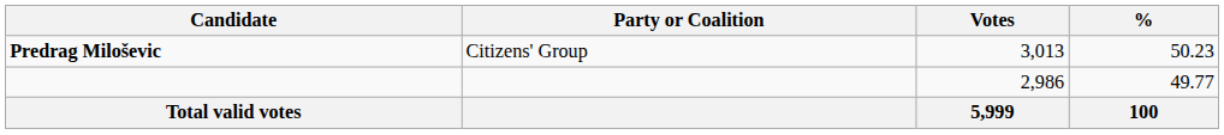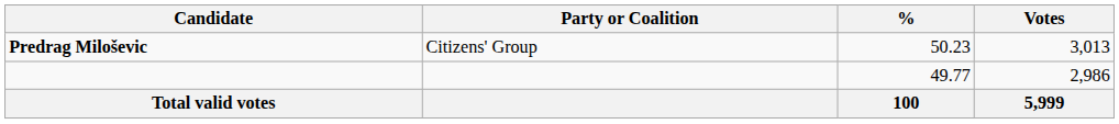columns swapped: Votes <-> %
